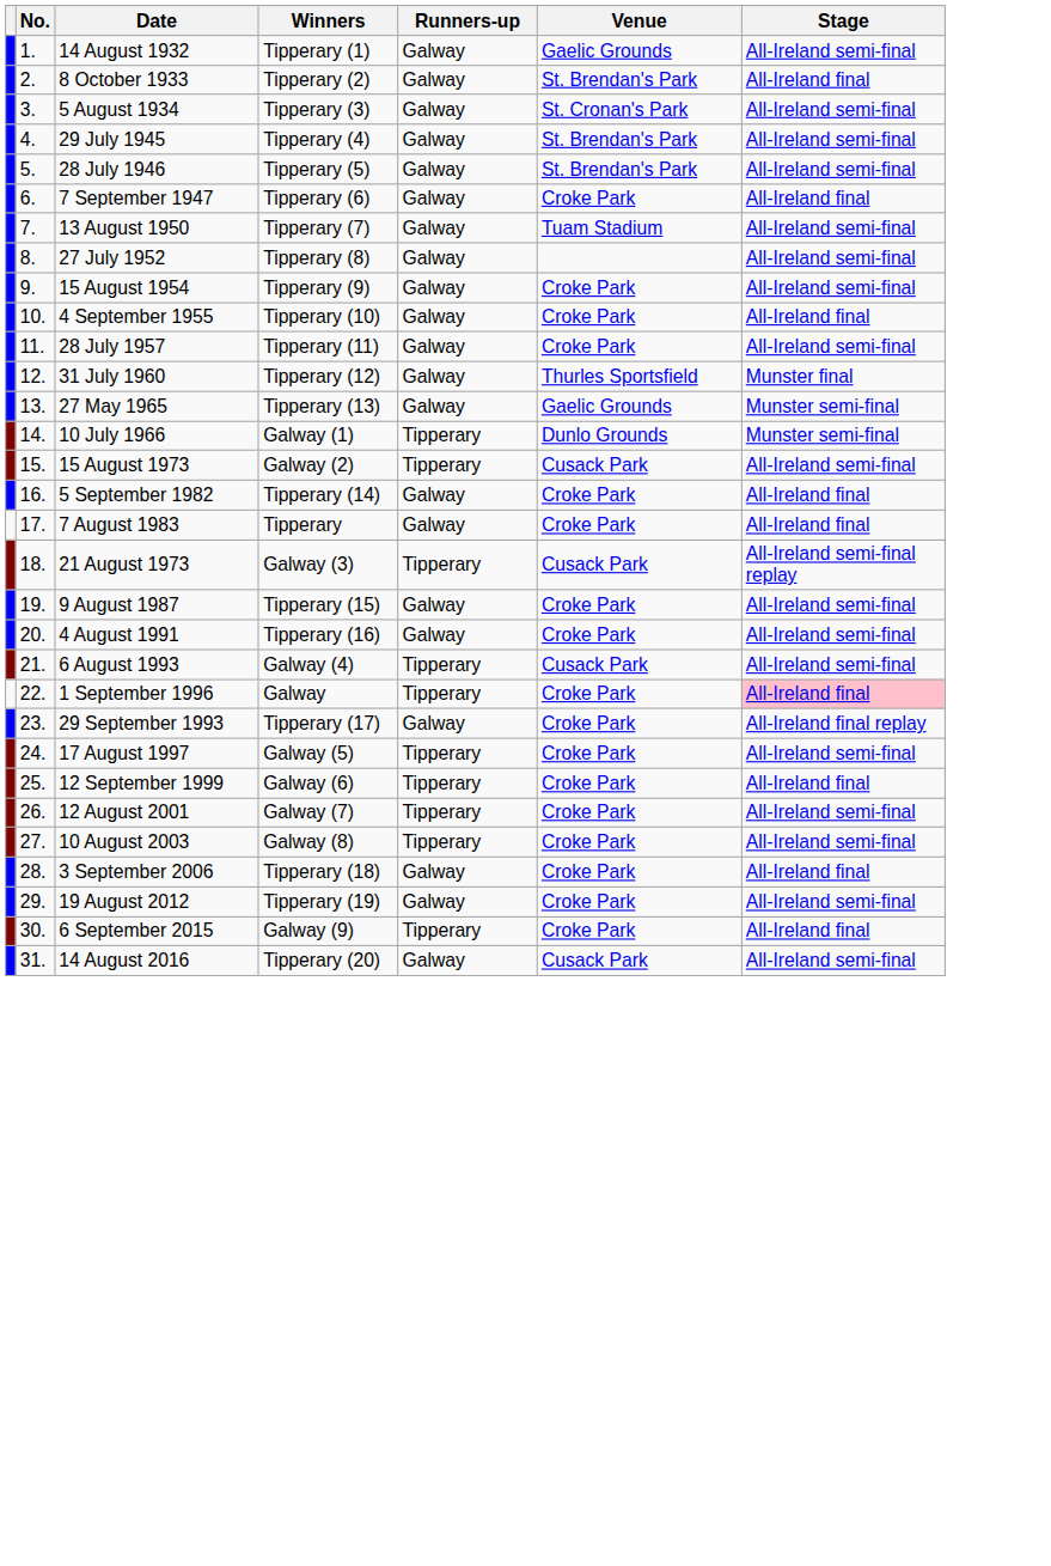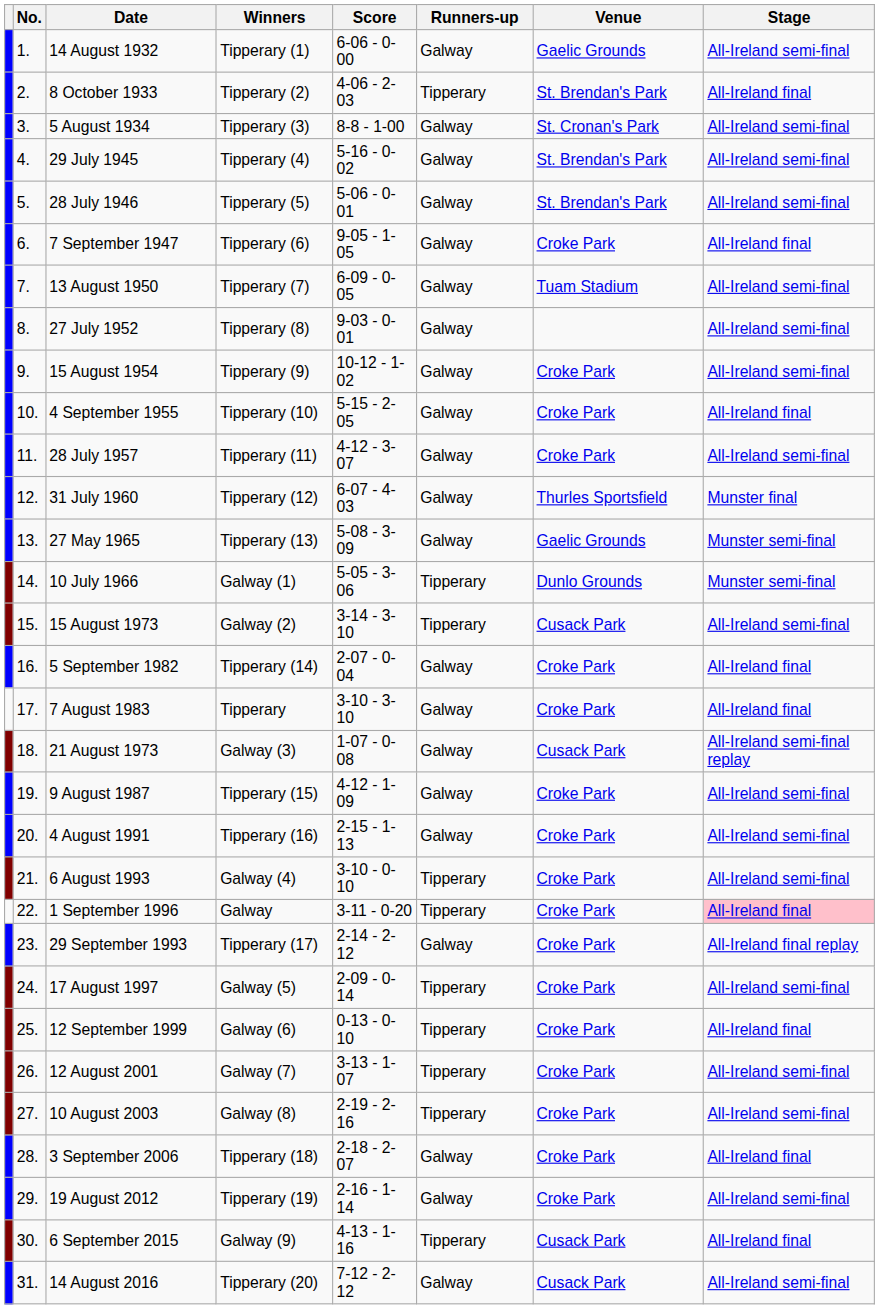+ column: Score | 6-06 - 0-00 | 4-06 - 2-03 | 8-8 - 1-00 | 5-16 - 0-02 | 5-06 - 0-01 | 9-05 - 1-05 | 6-09 - 0-05 | 9-03 - 0-01 | 10-12 - 1-02 | 5-15 - 2-05 | 4-12 - 3-07 | 6-07 - 4-03 | 5-08 - 3-09 | 5-05 - 3-06 | 3-14 - 3-10 | 2-07 - 0-04 | 3-10 - 3-10 | 1-07 - 0-08 | 4-12 - 1-09 | 2-15 - 1-13 | 3-10 - 0-10 | 3-11 - 0-20 | 2-14 - 2-12 | 2-09 - 0-14 | 0-13 - 0-10 | 3-13 - 1-07 | 2-19 - 2-16 | 2-18 - 2-07 | 2-16 - 1-14 | 4-13 - 1-16 | 7-12 - 2-12
8 October 1933 | Runners-up: Galway -> Tipperary
21 August 1973 | Runners-up: Tipperary -> Galway
6 August 1993 | Venue: Cusack Park -> Croke Park
6 September 2015 | Venue: Croke Park -> Cusack Park
